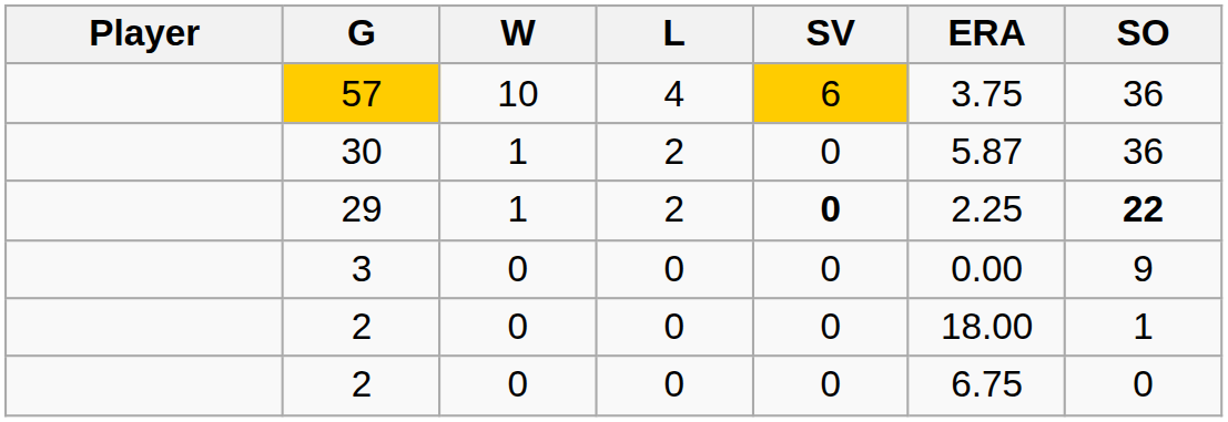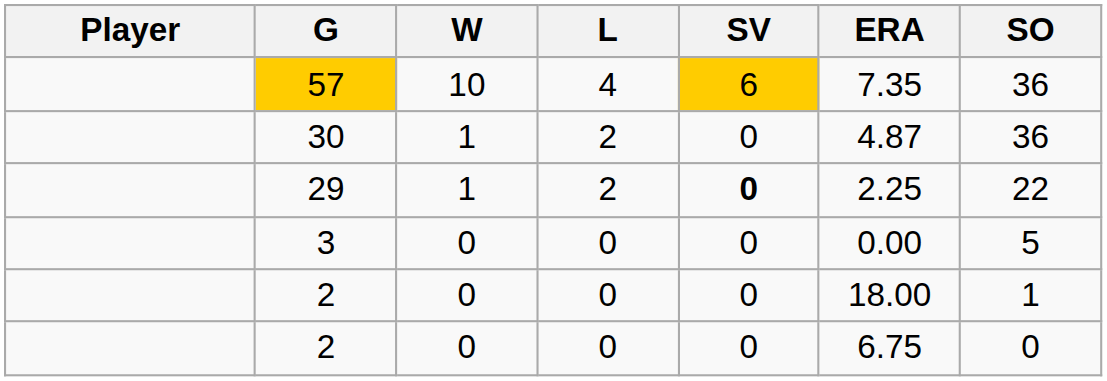57 | ERA: 3.75 -> 7.35
30 | ERA: 5.87 -> 4.87
29 | SO: bold -> normal
3 | SO: 9 -> 5
